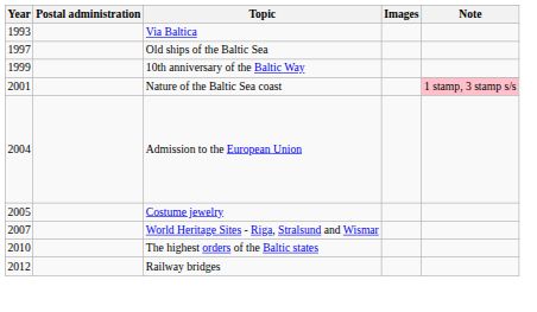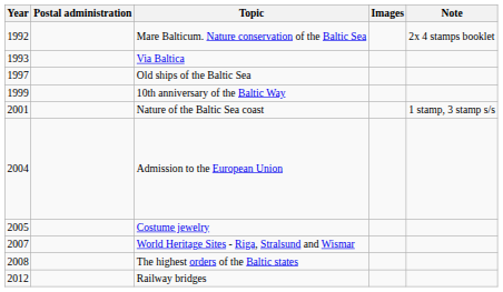+ row: 1992 | Mare Balticum. Nature conservation of the Baltic Sea | 2x 4 stamps booklet
Nature of the Baltic Sea coast | Note: pink background -> no background
The highest orders of the Baltic states | Year: 2010 -> 2008
